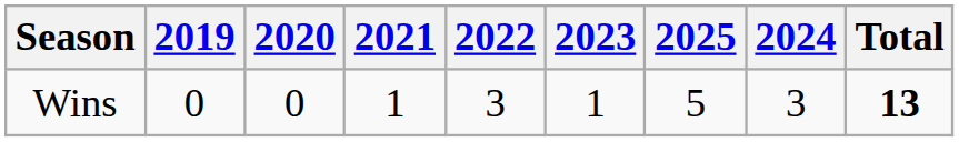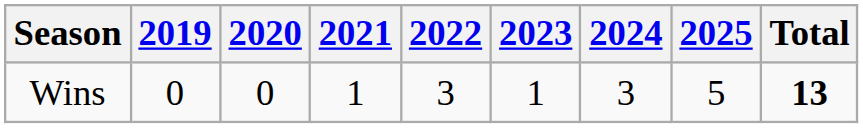columns swapped: 2024 <-> 2025
